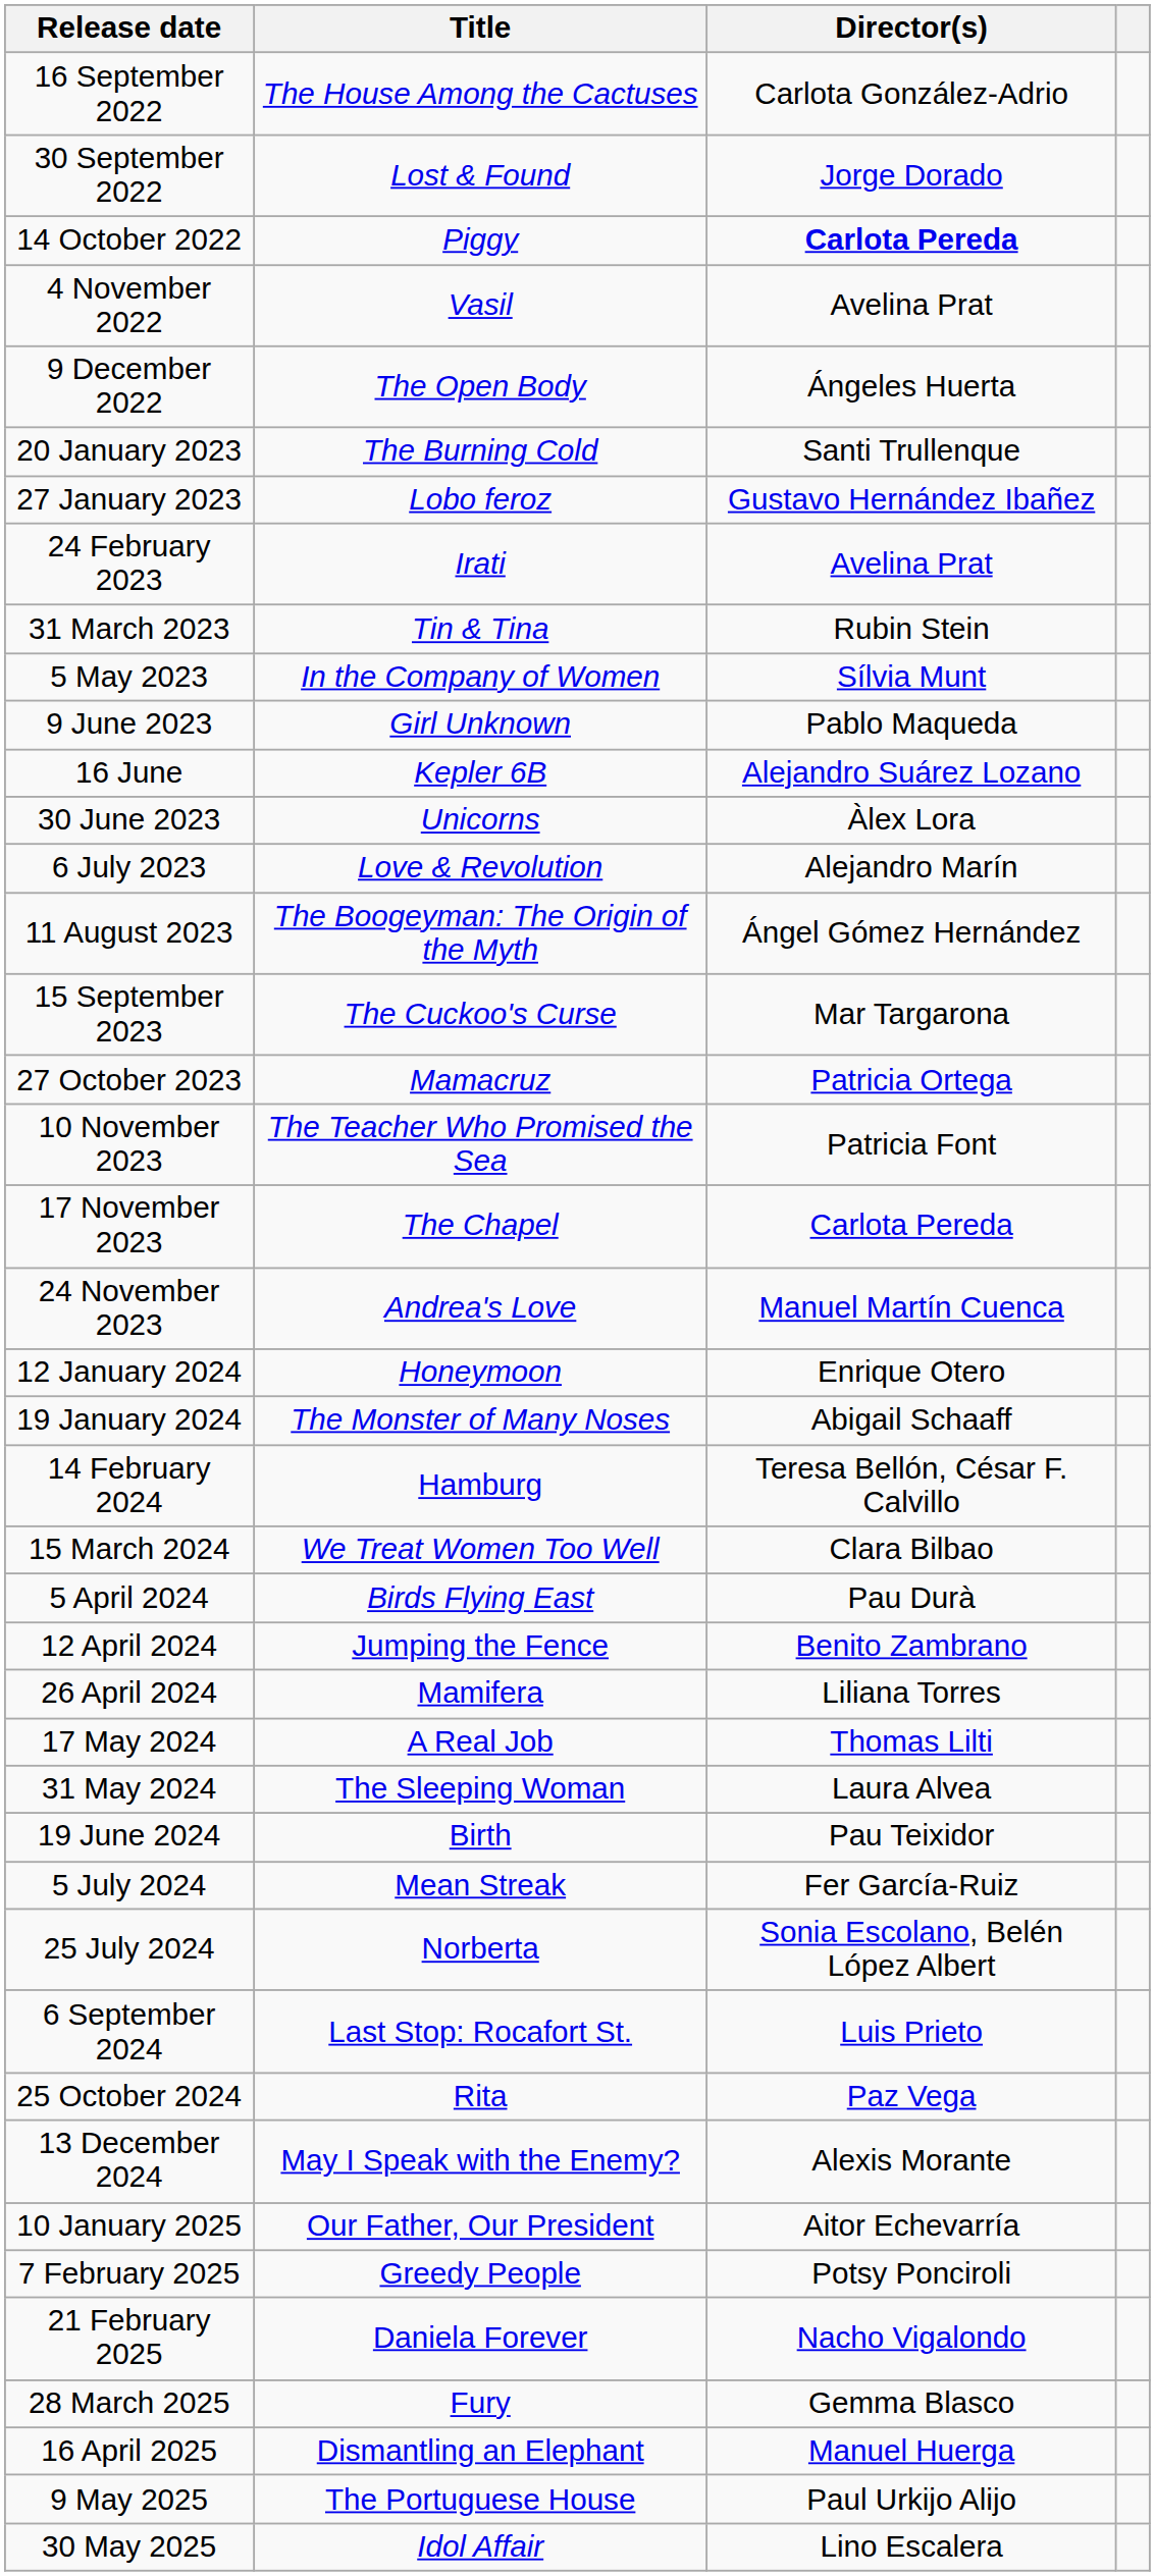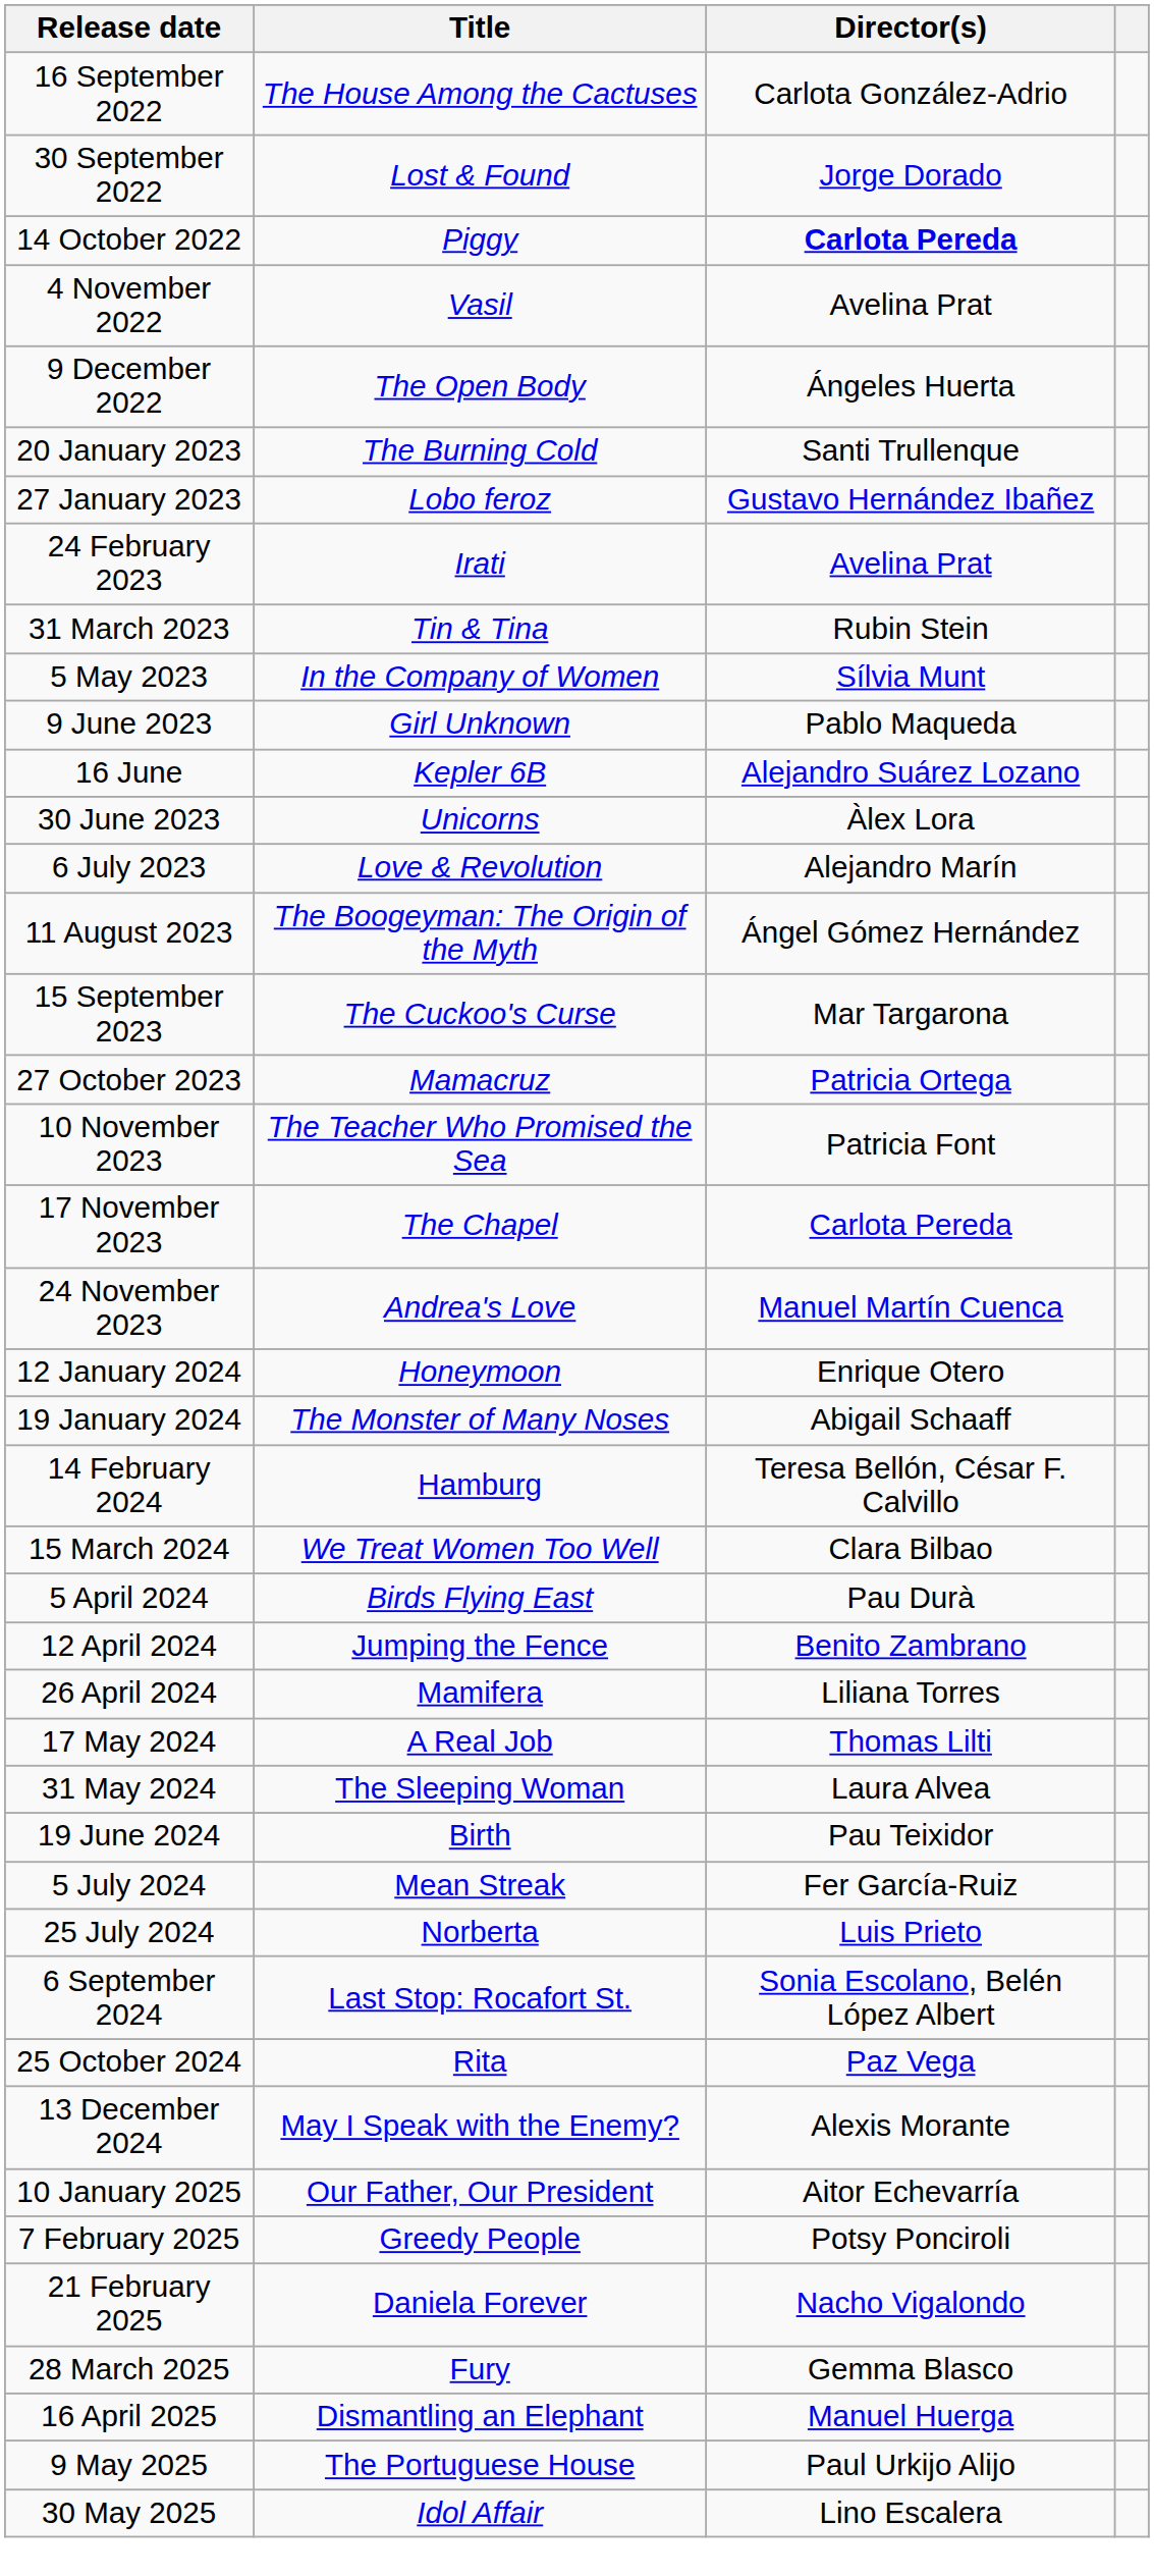25 July 2024 | Director(s): Sonia Escolano, Belén López Albert -> Luis Prieto
6 September 2024 | Director(s): Luis Prieto -> Sonia Escolano, Belén López Albert
